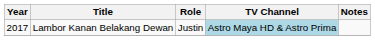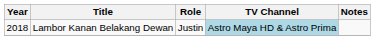Lambor Kanan Belakang Dewan | Year: 2017 -> 2018
